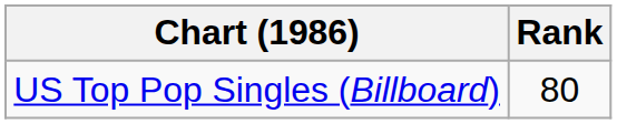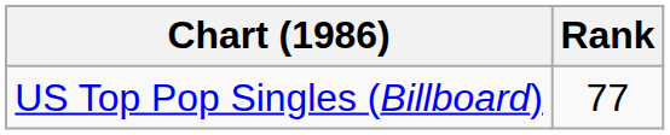US Top Pop Singles (Billboard) | Rank: 80 -> 77
